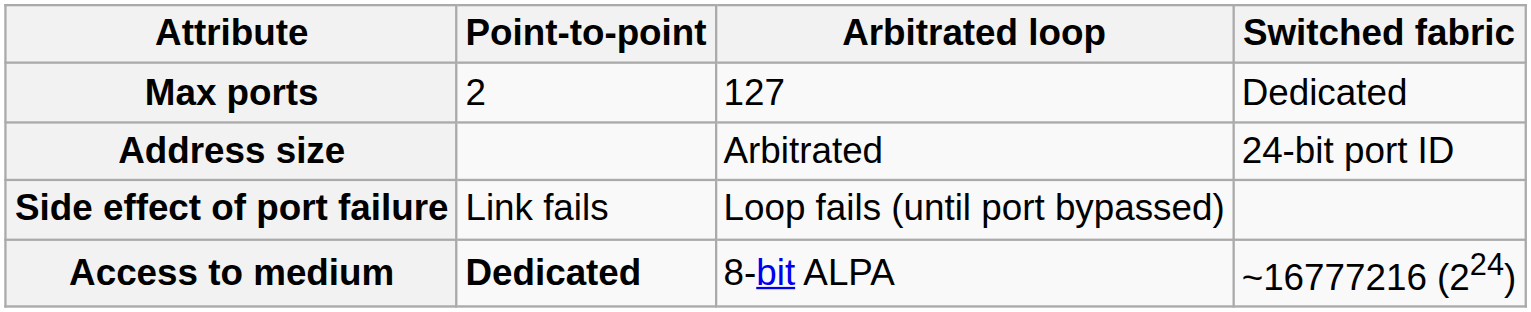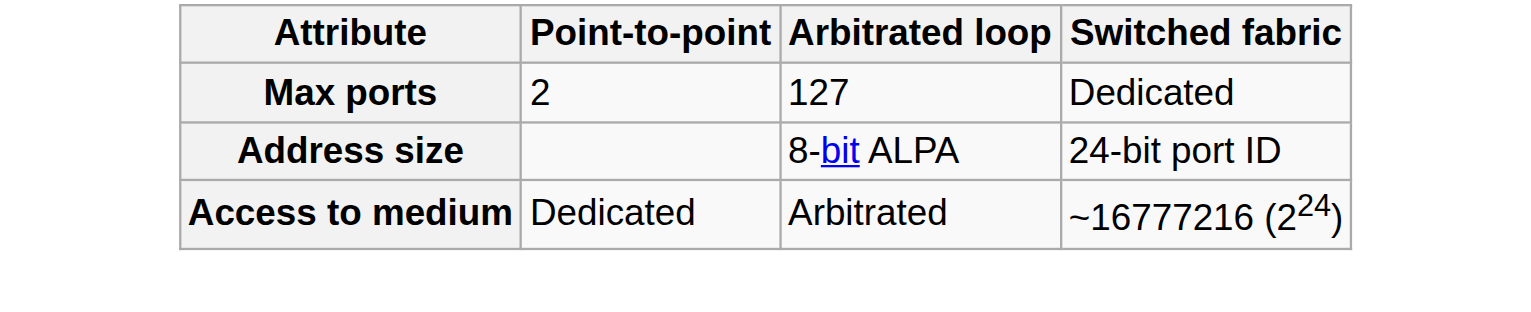Address size | Arbitrated loop: Arbitrated -> 8-bit ALPA
- row: Side effect of port failure | Link fails | Loop fails (until port bypassed)
Access to medium | Point-to-point: bold -> normal
Access to medium | Arbitrated loop: 8-bit ALPA -> Arbitrated
